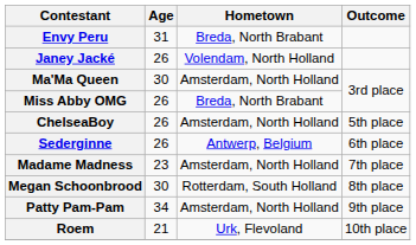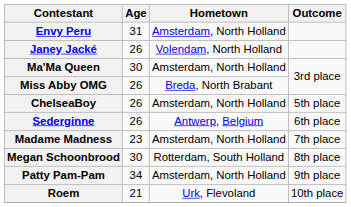Envy Peru | Hometown: Breda, North Brabant -> Amsterdam, North Holland
